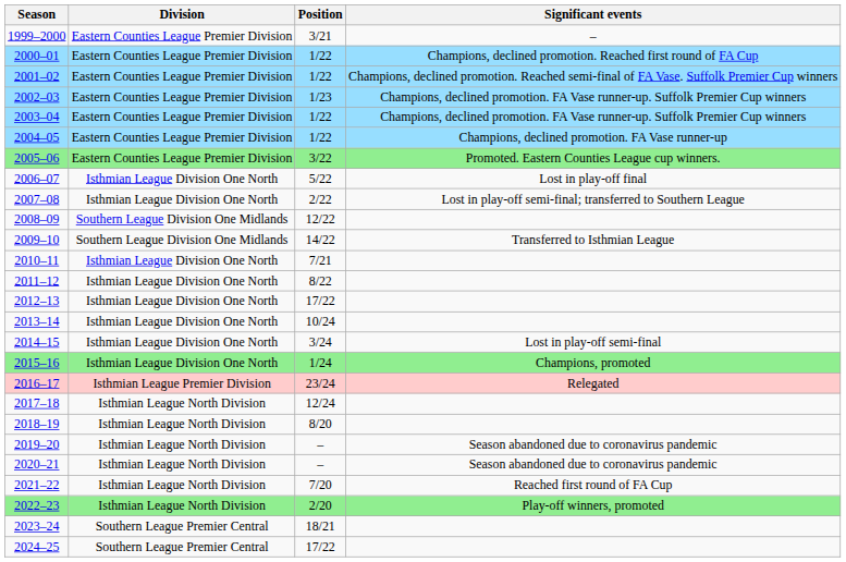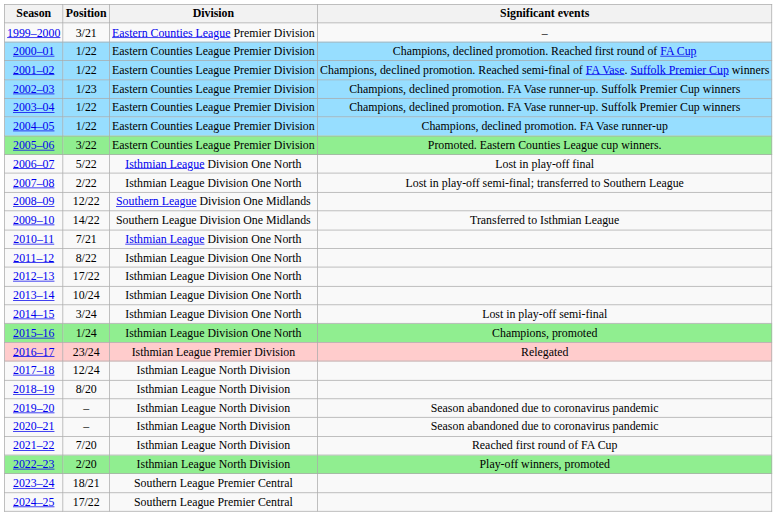columns swapped: Division <-> Position
